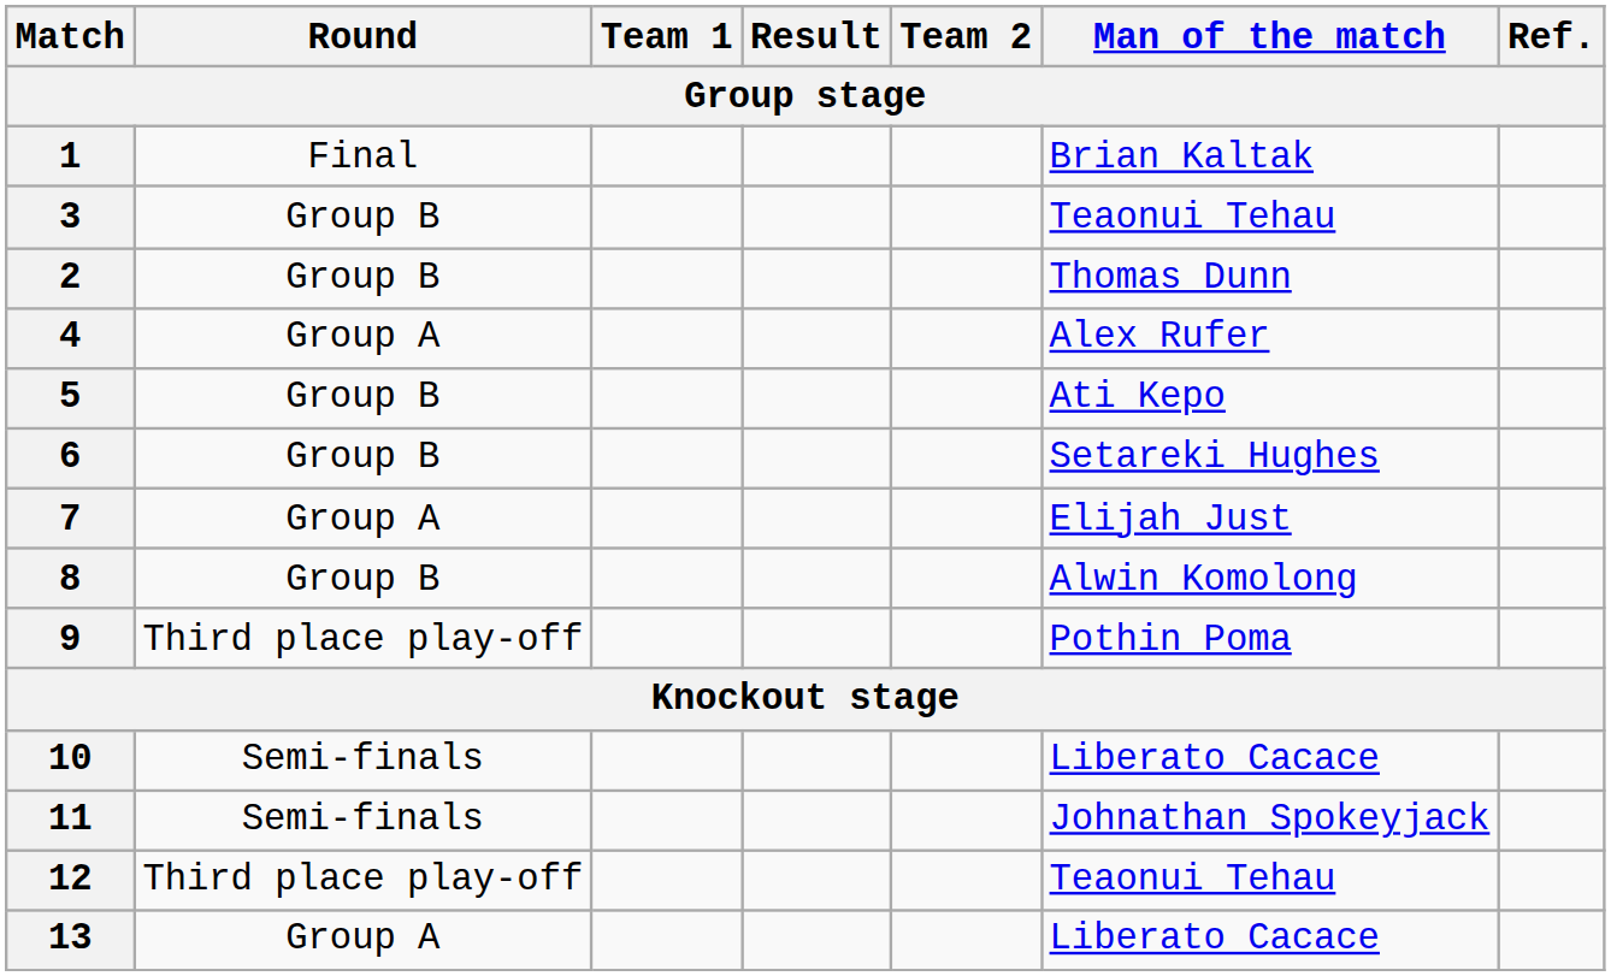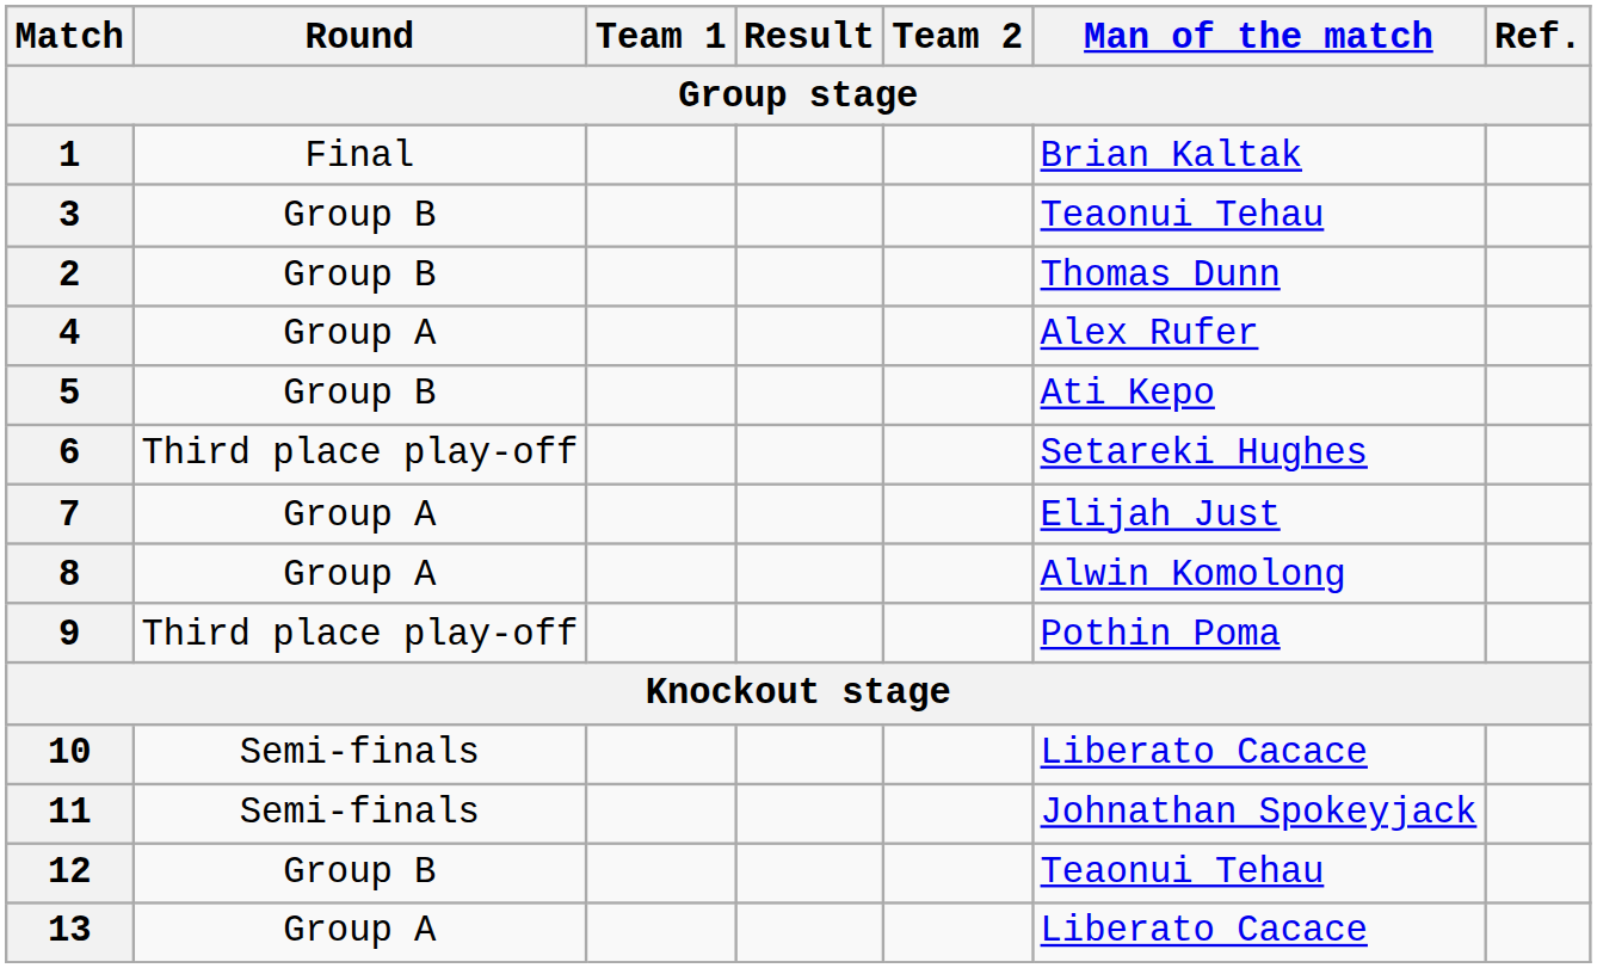6 | Round: Group B -> Third place play-off
8 | Round: Group B -> Group A
12 | Round: Third place play-off -> Group B
